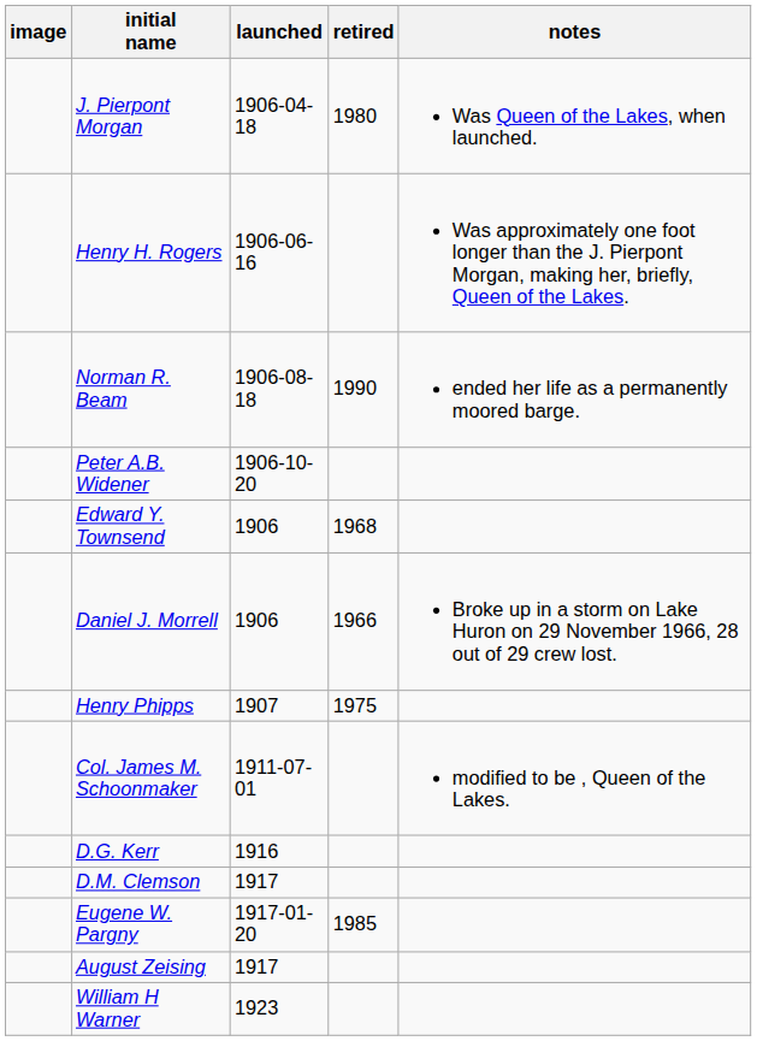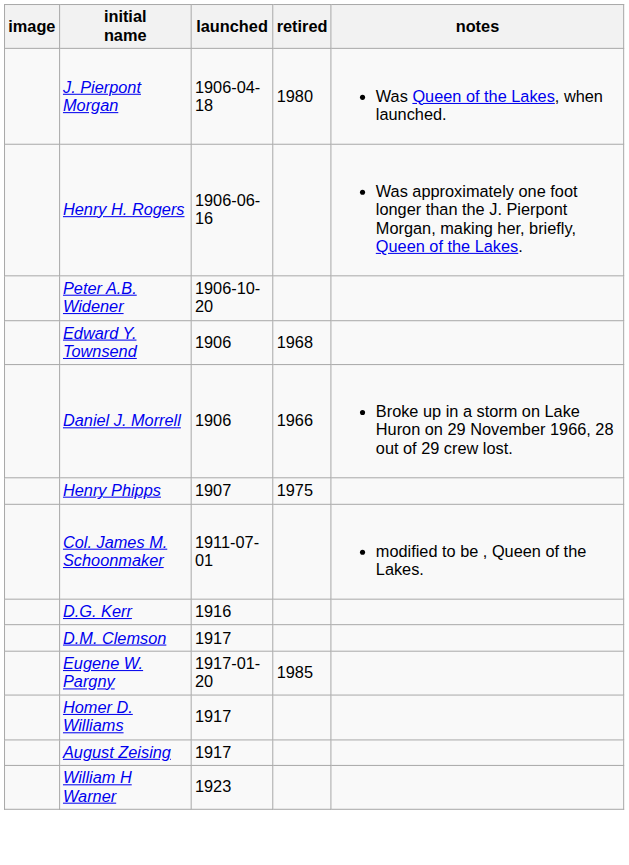- row: Norman R. Beam | 1906-08-18 | 1990 | ended her life as a permanently moored barge.
+ row: Homer D. Williams | 1917
